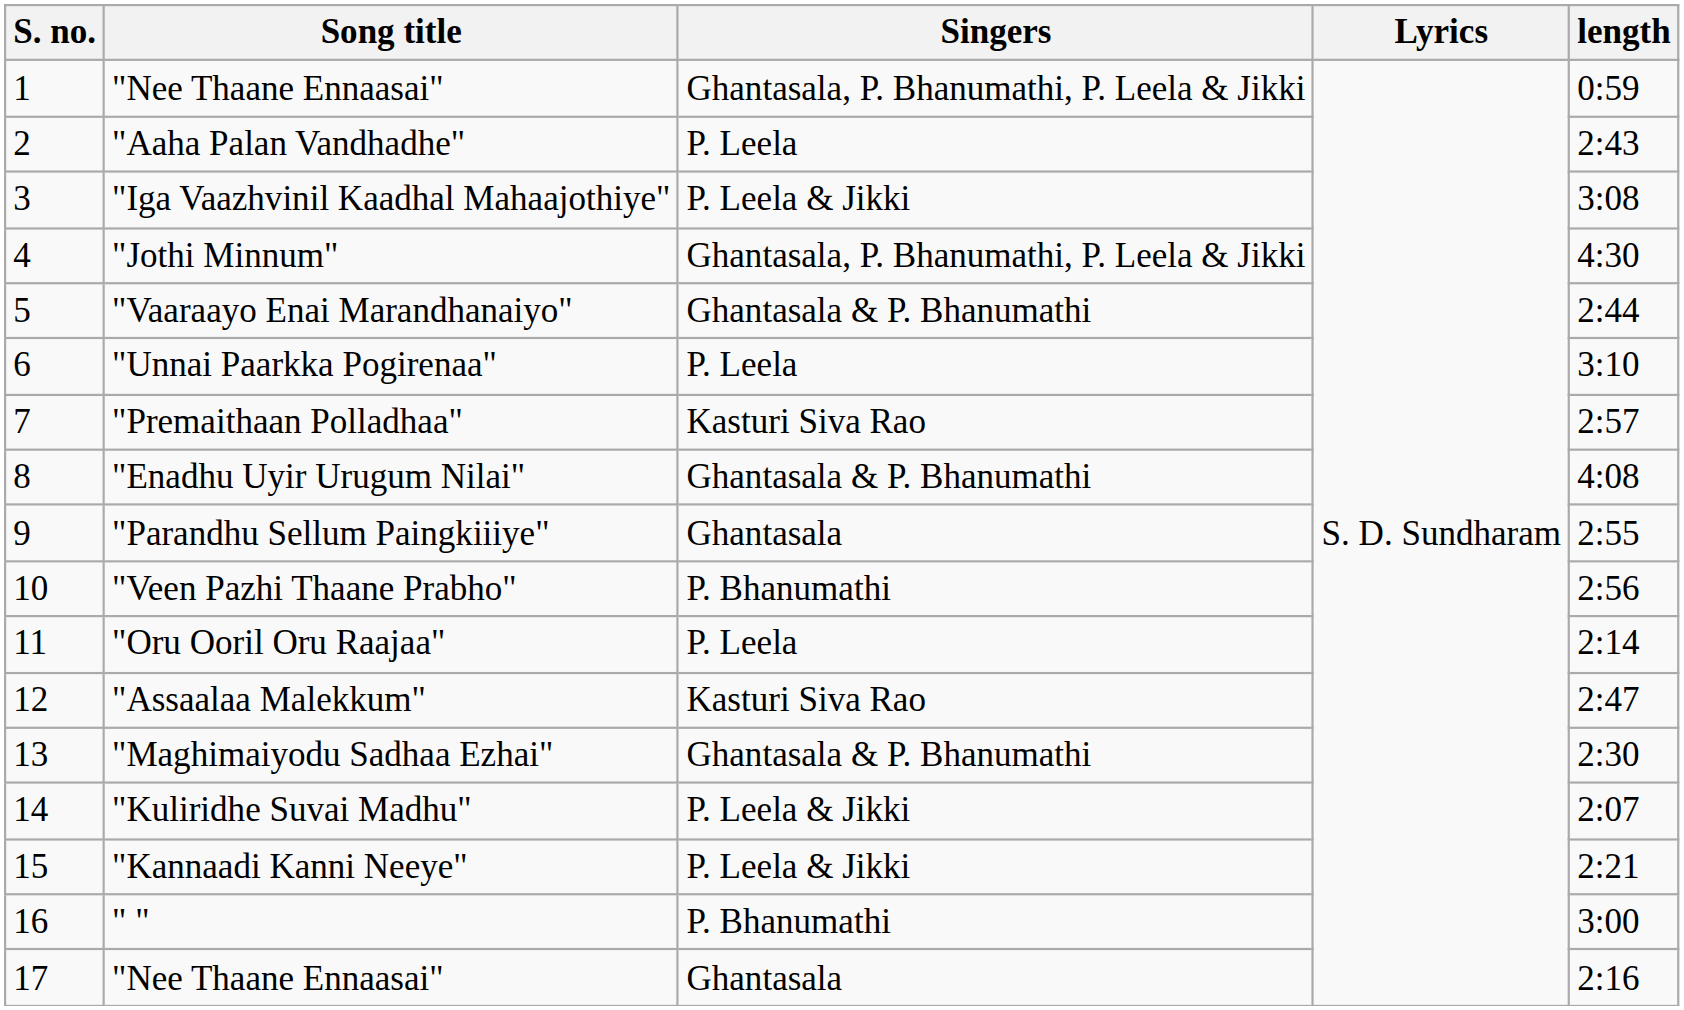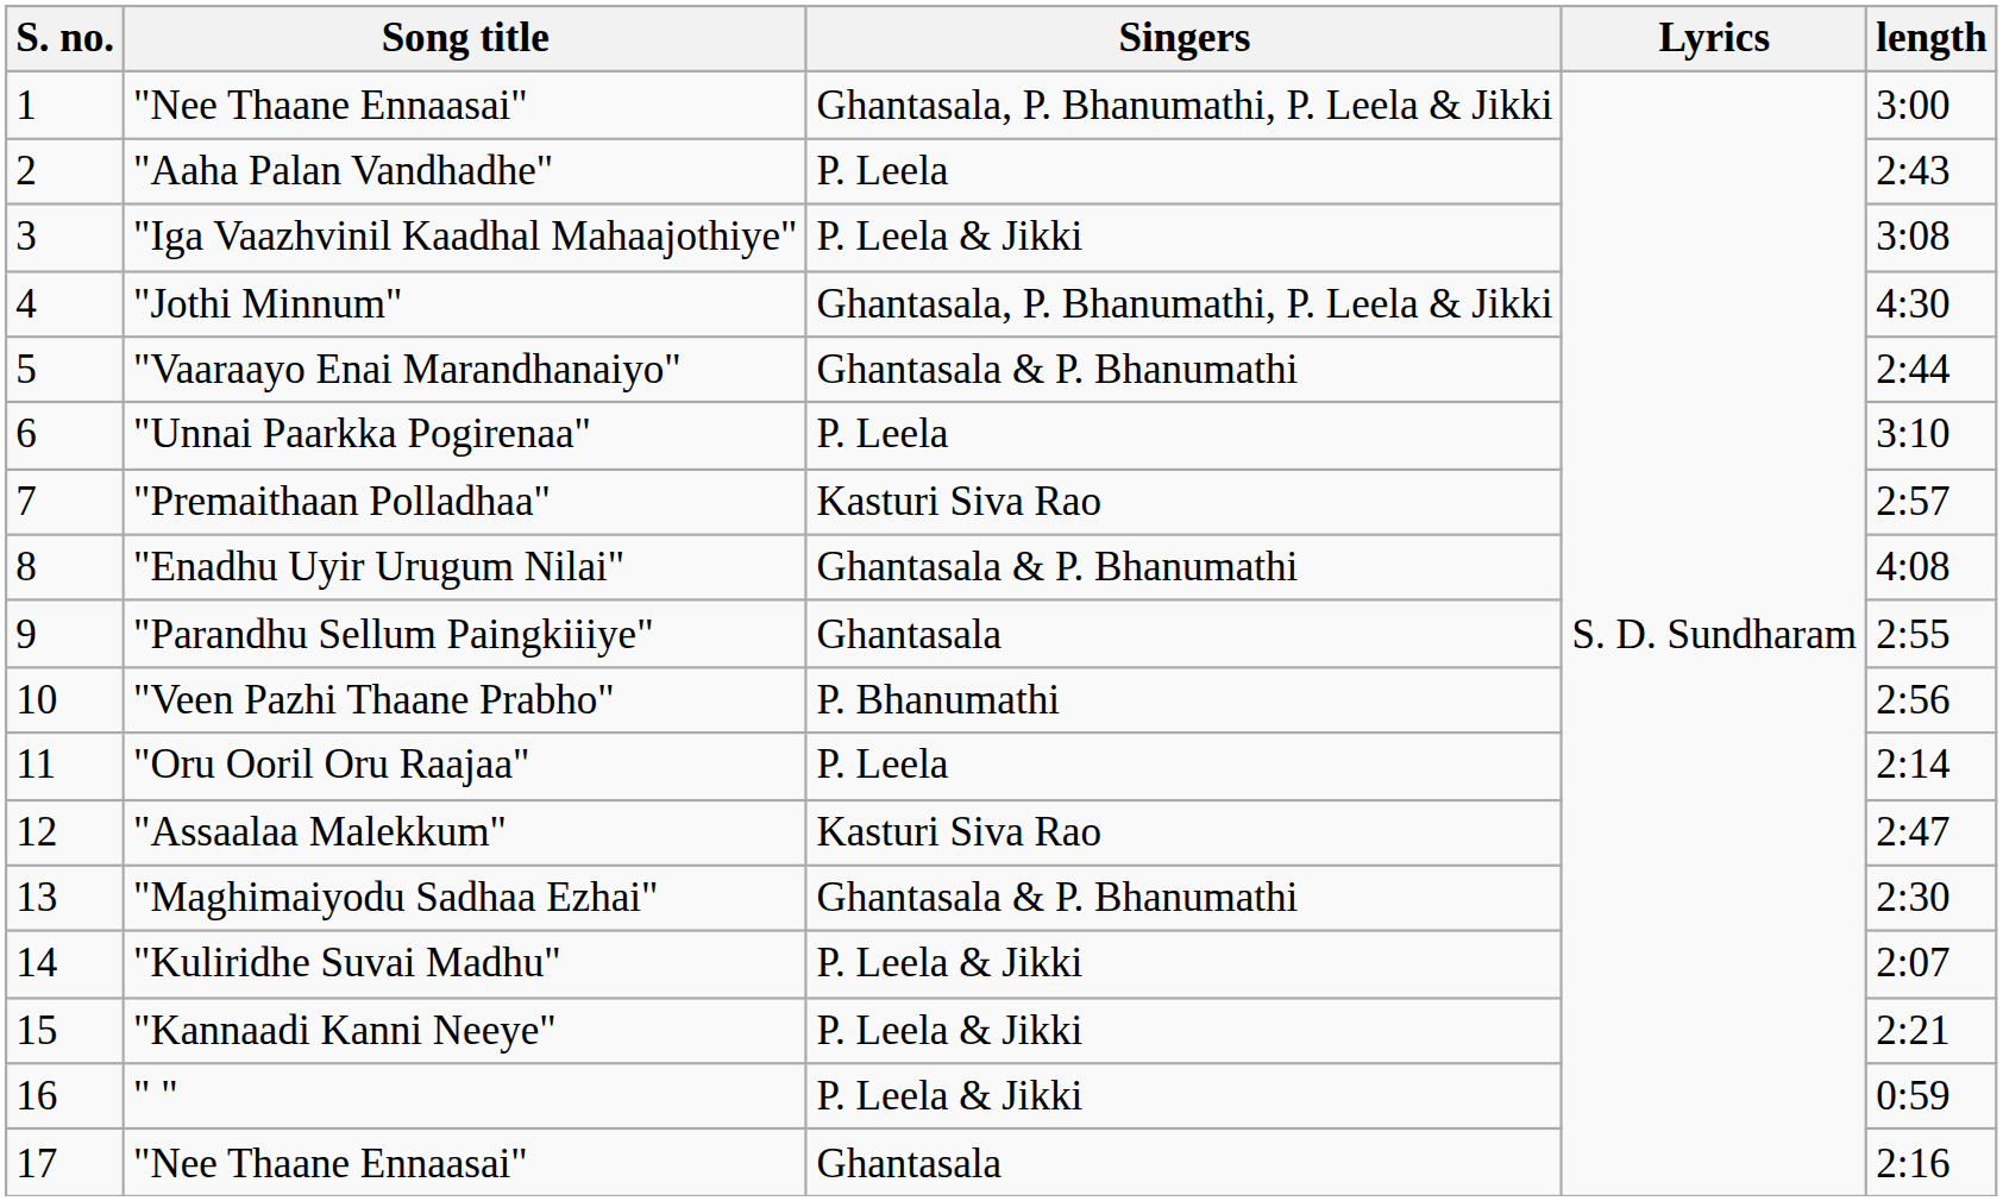1 / "Nee Thaane Ennaasai" | length: 0:59 -> 3:00
" " | Singers: P. Bhanumathi -> P. Leela & Jikki
" " | length: 3:00 -> 0:59
